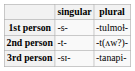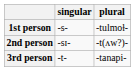2nd person | singular: -t- -> -sɪ-
3rd person | singular: -sɪ- -> -t-
